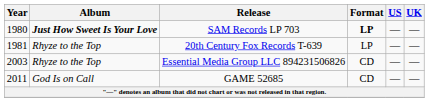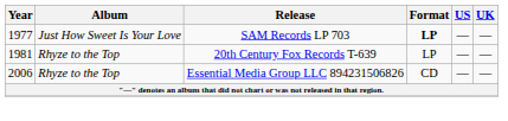SAM Records LP 703 | Year: 1980 -> 1977
SAM Records LP 703 | Album: bold -> normal
Essential Media Group LLC 894231506826 | Year: 2003 -> 2006
- row: 2011 | God Is on Call | GAME 52685 | CD | — | —
